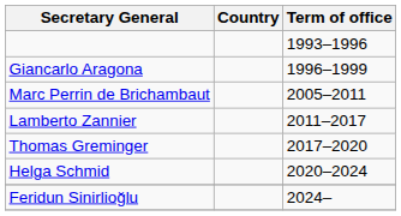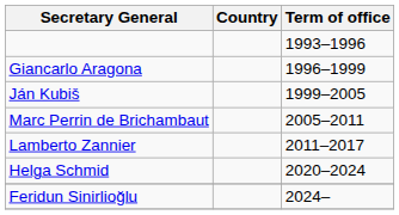+ row: Ján Kubiš | 1999–2005
- row: Thomas Greminger | 2017–2020
